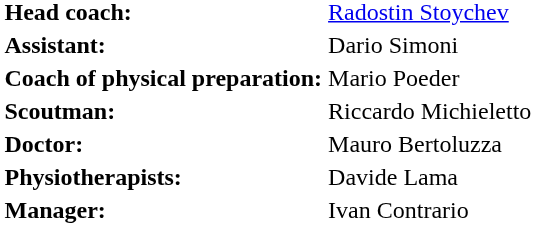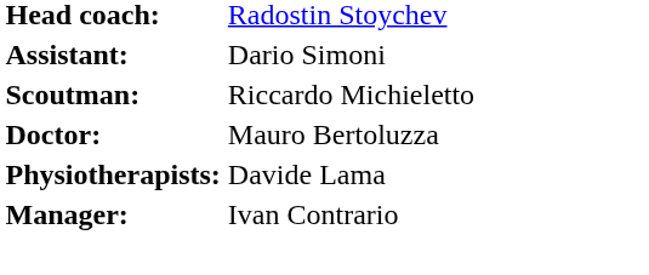- row: Coach of physical preparation: | Mario Poeder
